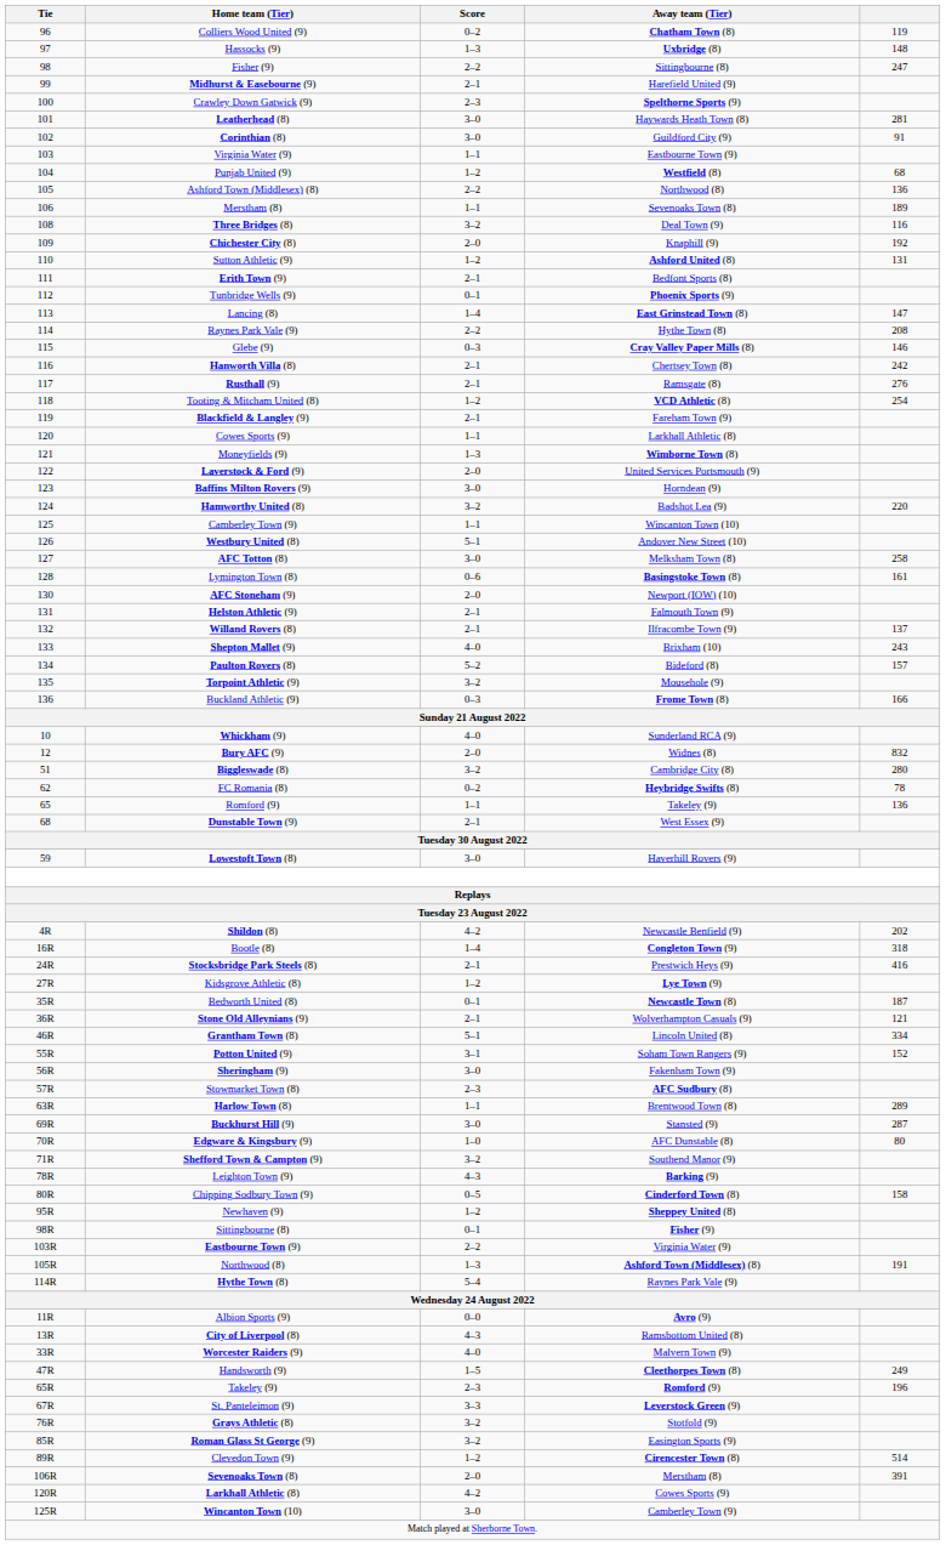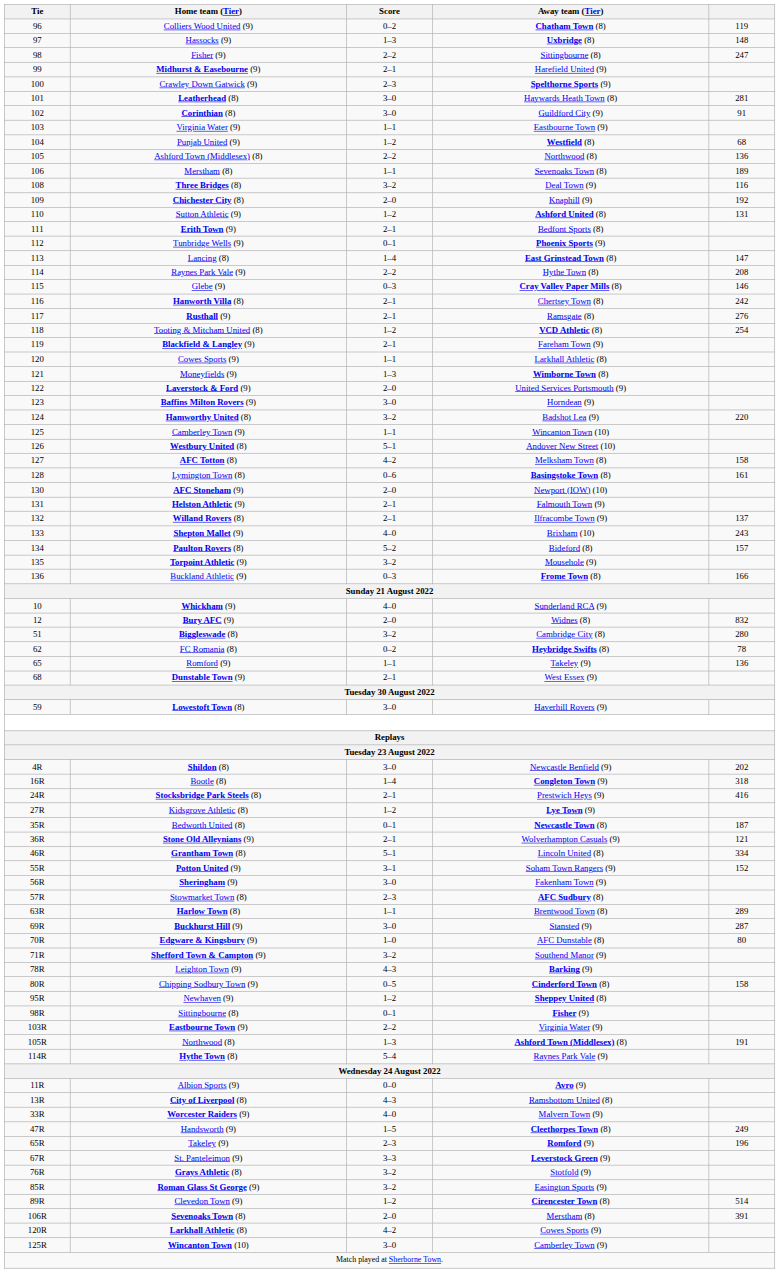AFC Totton (8) | Score: 3–0 -> 4–2
AFC Totton (8) | column 5: 258 -> 158
Shildon (8) | Score: 4–2 -> 3–0
